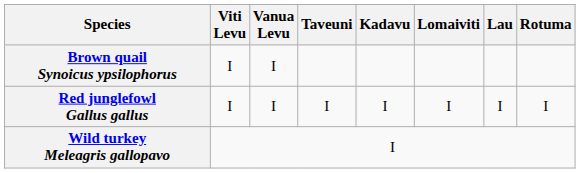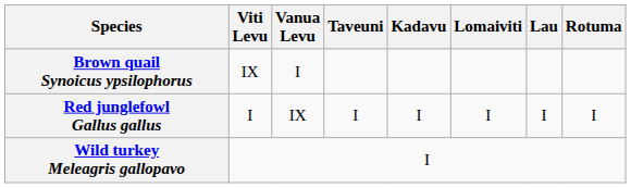Brown quail Synoicus ypsilophorus | Viti Levu: I -> IX
Red junglefowl Gallus gallus | Vanua Levu: I -> IX
